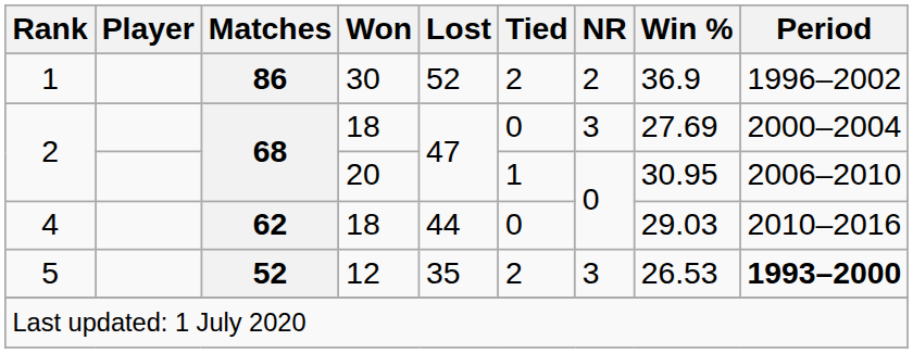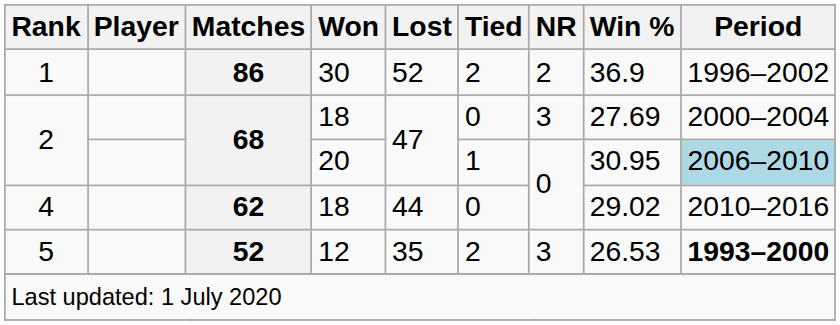2 / 20 | Period: no background -> lightblue background
4 | Win %: 29.03 -> 29.02
